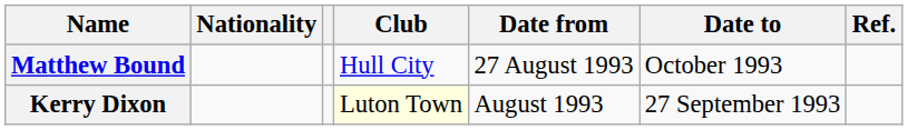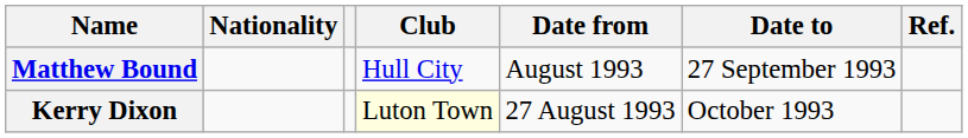Matthew Bound | Date from: 27 August 1993 -> August 1993
Matthew Bound | Date to: October 1993 -> 27 September 1993
Kerry Dixon | Date from: August 1993 -> 27 August 1993
Kerry Dixon | Date to: 27 September 1993 -> October 1993
